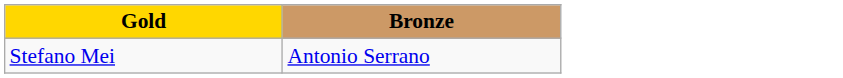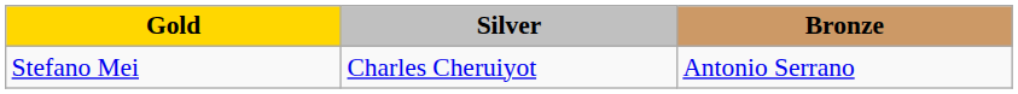+ column: Silver | Charles Cheruiyot
